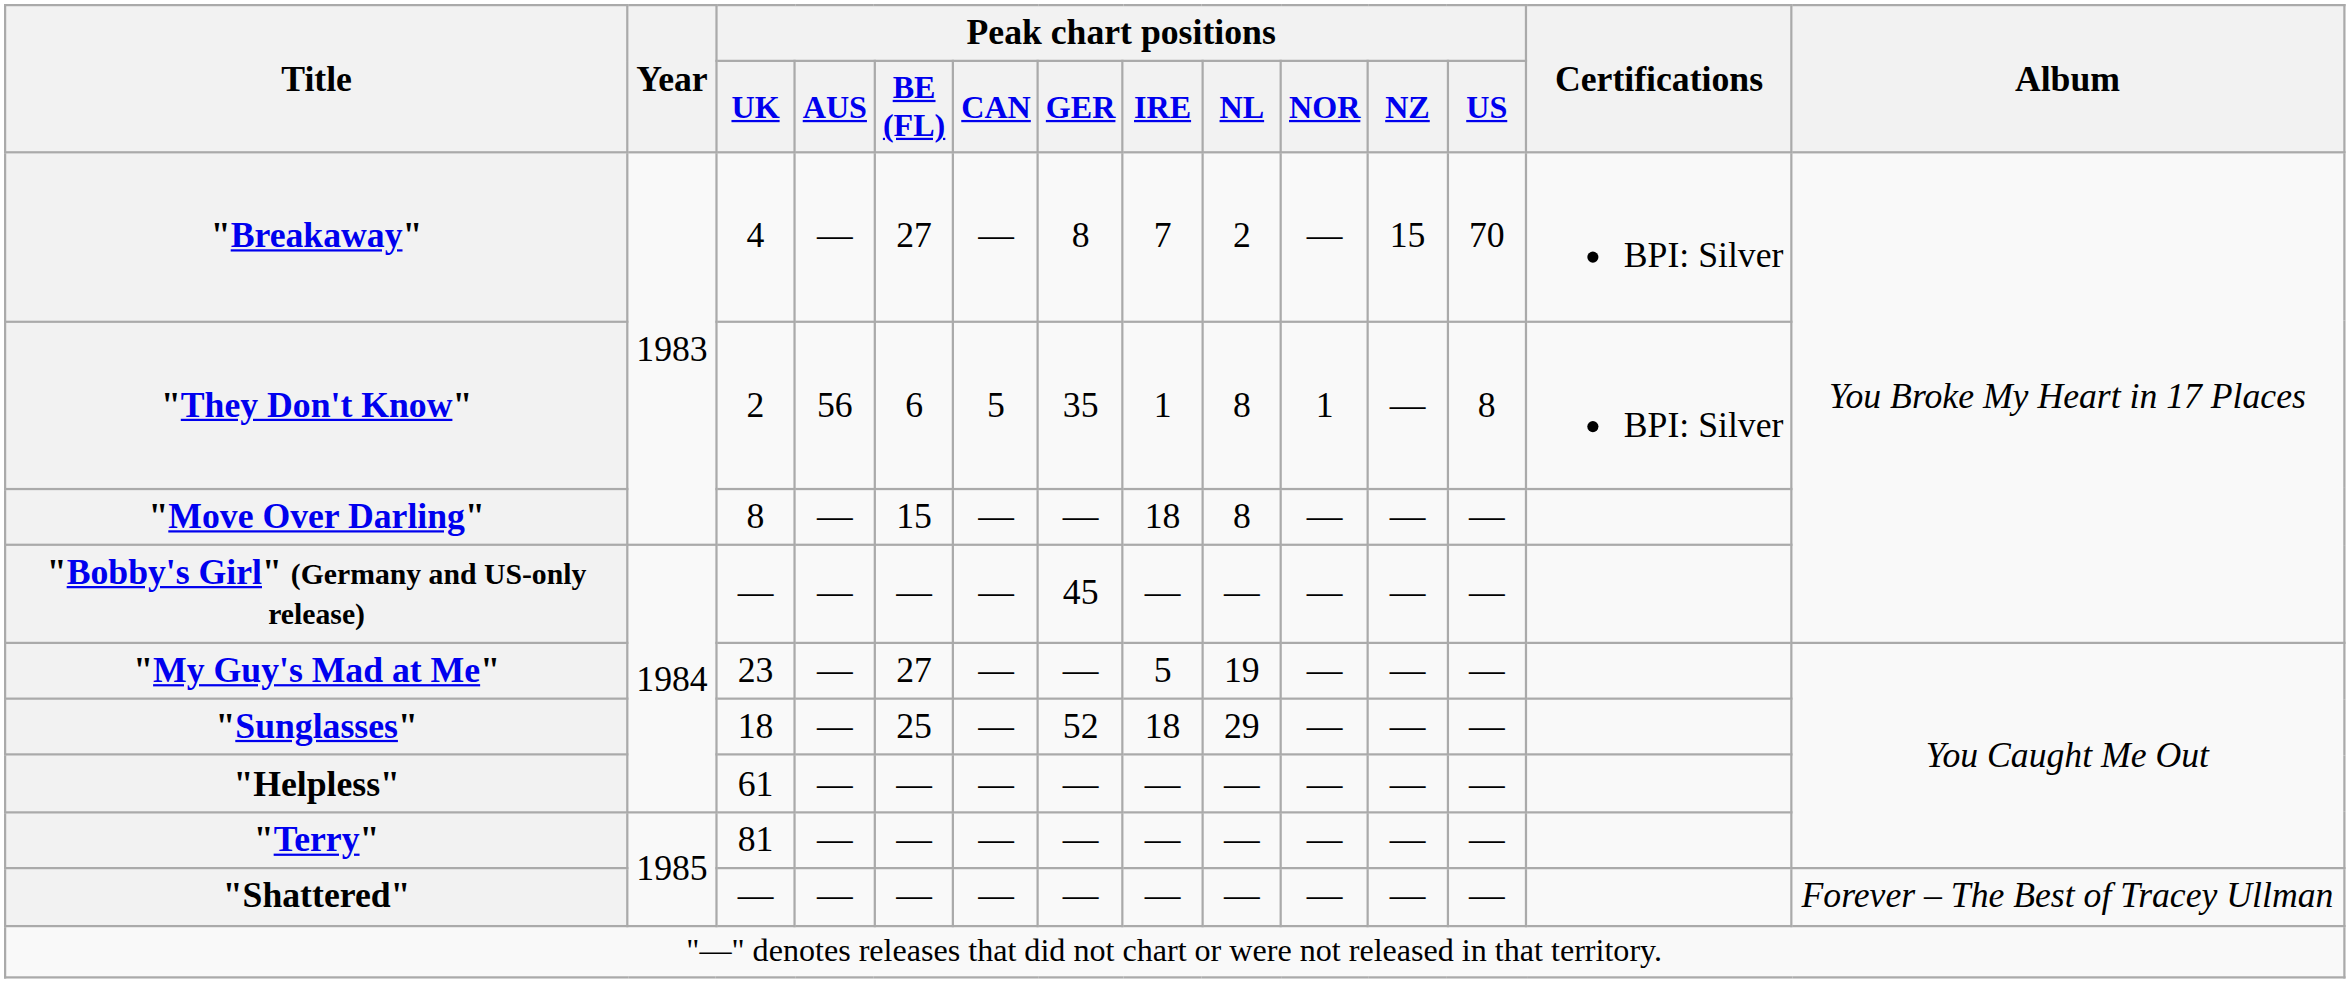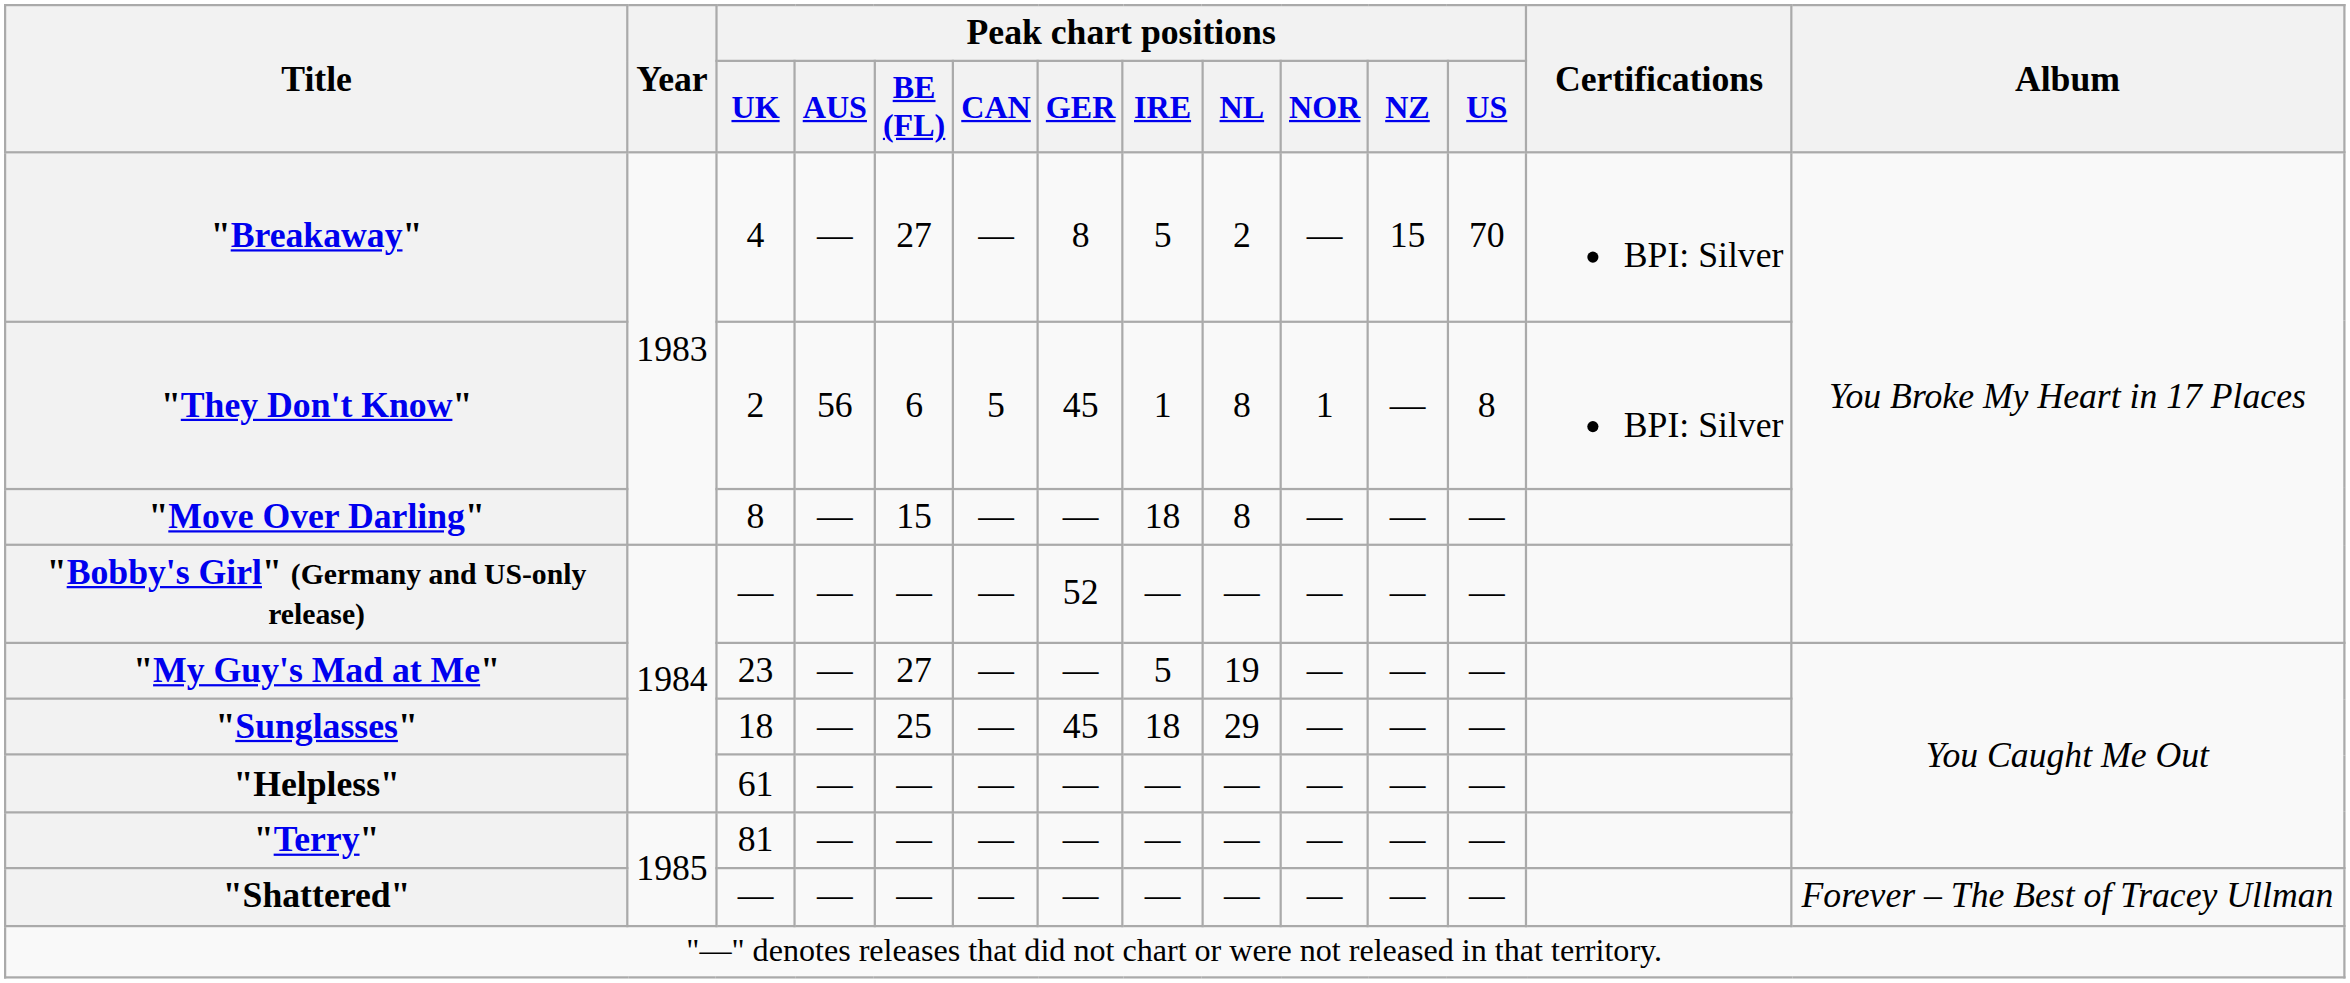"Breakaway" | Peak chart positions / IRE: 7 -> 5
"They Don't Know" | Peak chart positions / GER: 35 -> 45
"Bobby's Girl" (Germany and US-only release) | Peak chart positions / GER: 45 -> 52
"Sunglasses" | Peak chart positions / GER: 52 -> 45
